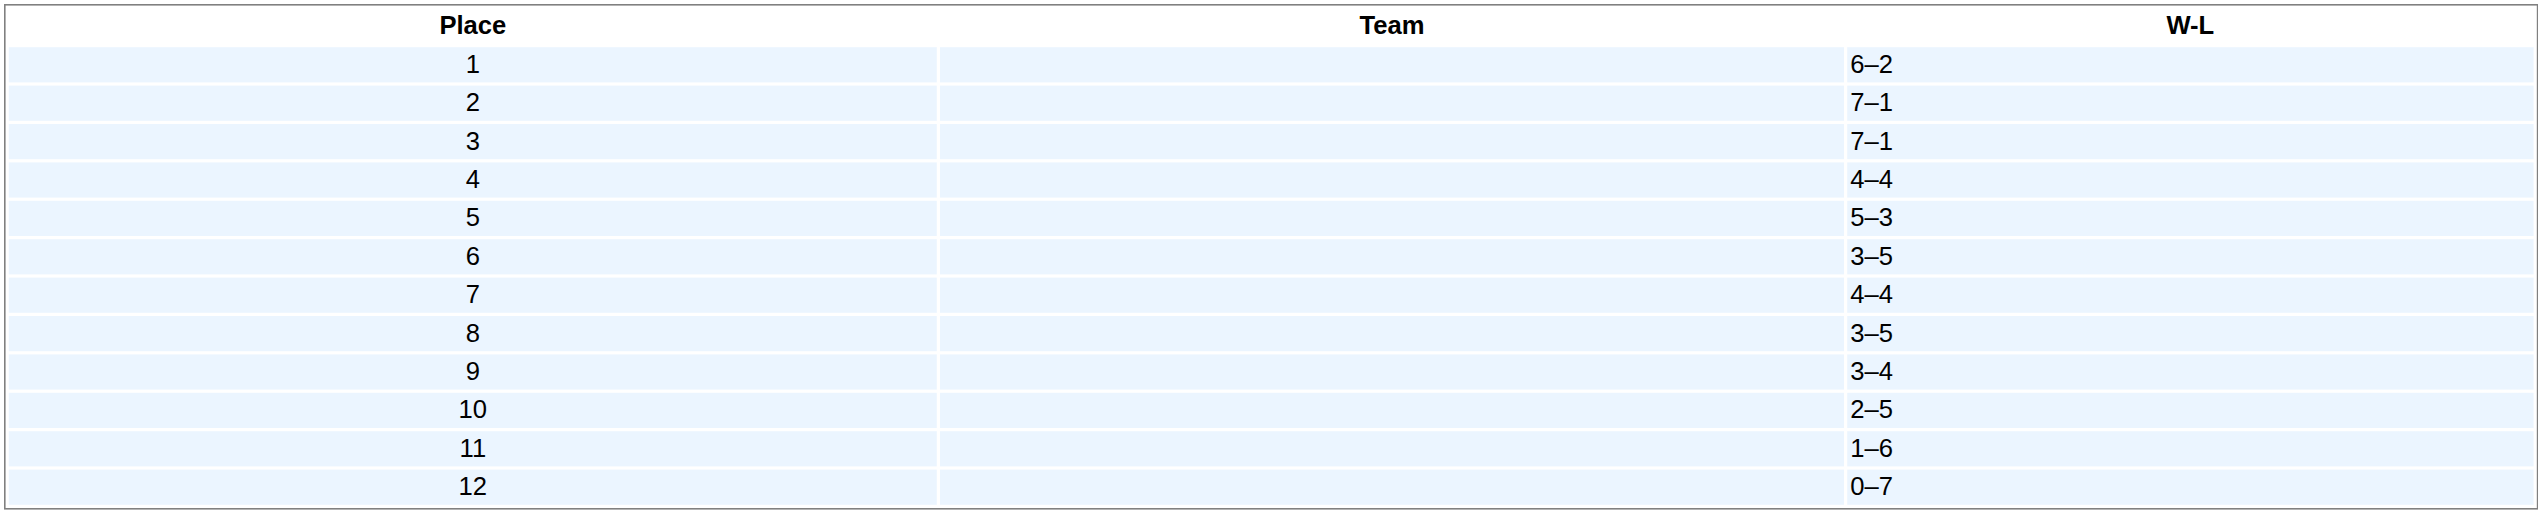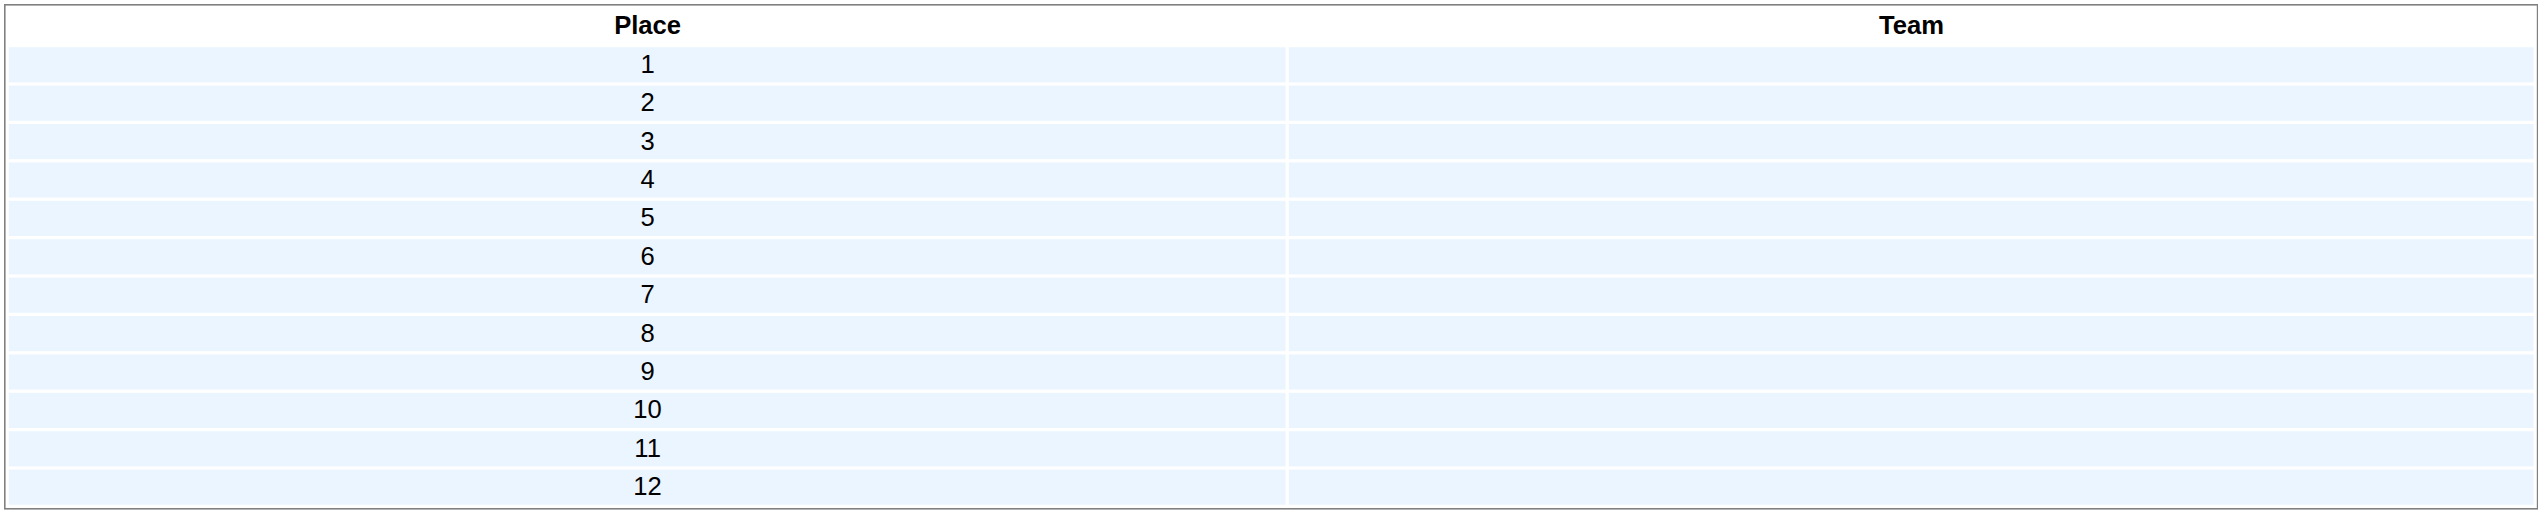- column: W-L | 6–2 | 7–1 | 7–1 | 4–4 | 5–3 | 3–5 | 4–4 | 3–5 | 3–4 | 2–5 | 1–6 | 0–7
